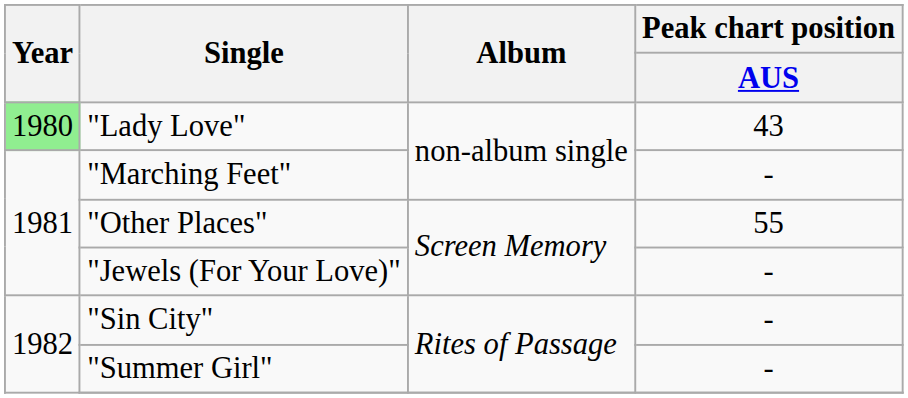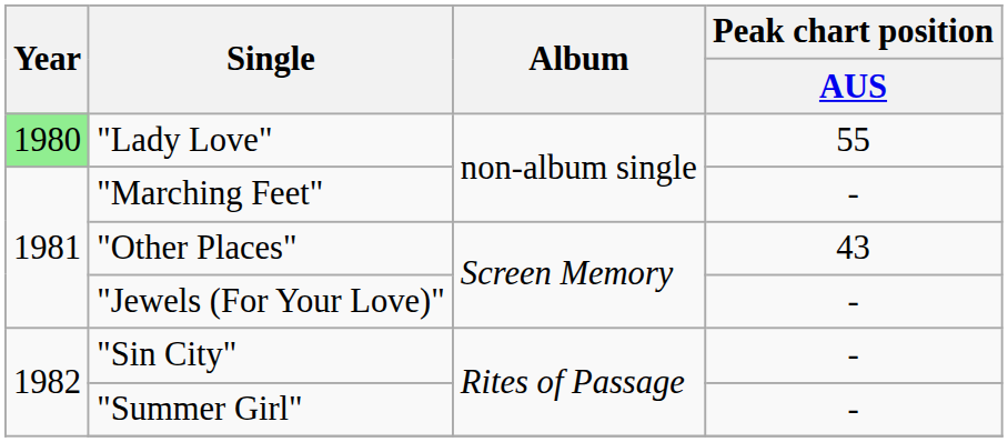"Lady Love" | Peak chart position / AUS: 43 -> 55
"Other Places" | Peak chart position / AUS: 55 -> 43
